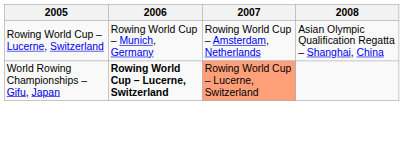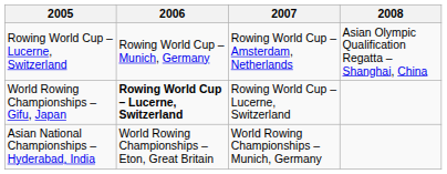World Rowing Championships – Gifu, Japan | 2007: lightsalmon background -> no background
+ row: Asian National Championships – Hyderabad, India | World Rowing Championships – Eton, Great Britain | World Rowing Championships – Munich, Germany
